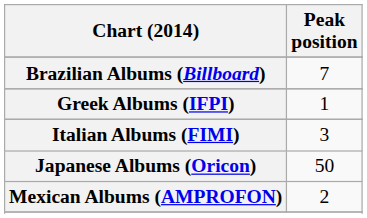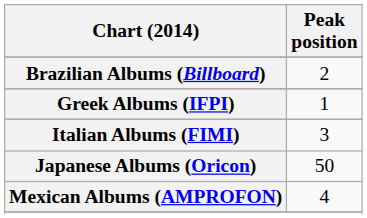Brazilian Albums (Billboard) | Peak position: 7 -> 2
Mexican Albums (AMPROFON) | Peak position: 2 -> 4
